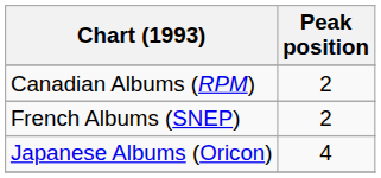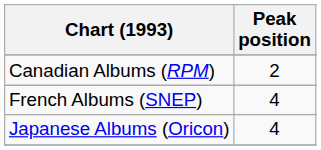French Albums (SNEP) | Peak position: 2 -> 4
